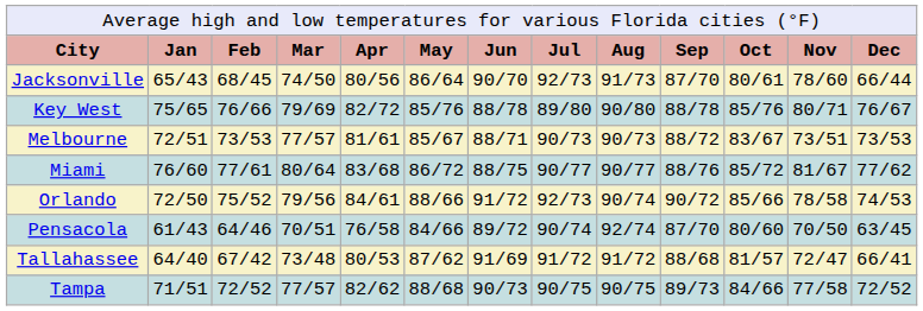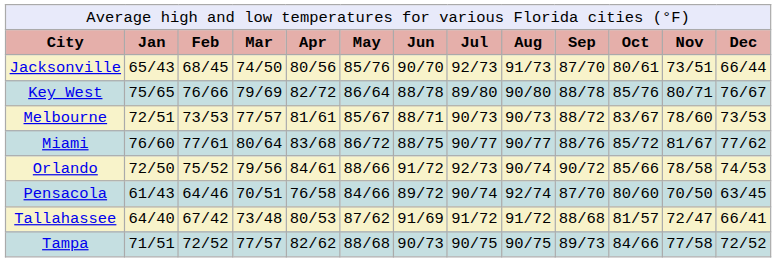Jacksonville | column 6: 86/64 -> 85/76
Jacksonville | column 12: 78/60 -> 73/51
Key West | column 6: 85/76 -> 86/64
Melbourne | column 12: 73/51 -> 78/60
